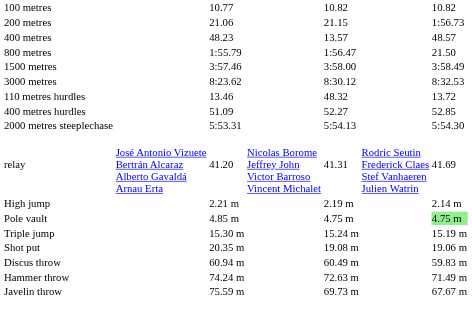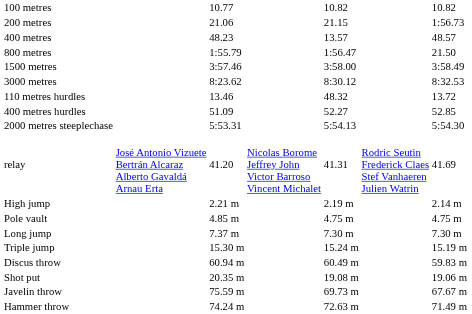Pole vault | column 7: lightgreen background -> no background
+ row: Long jump | 7.37 m | 7.30 m | 7.30 m
rows swapped: Shot put <-> Discus throw
rows swapped: Hammer throw <-> Javelin throw
